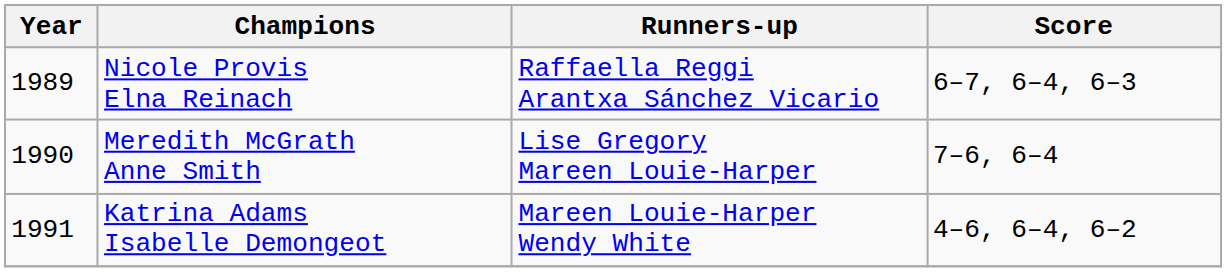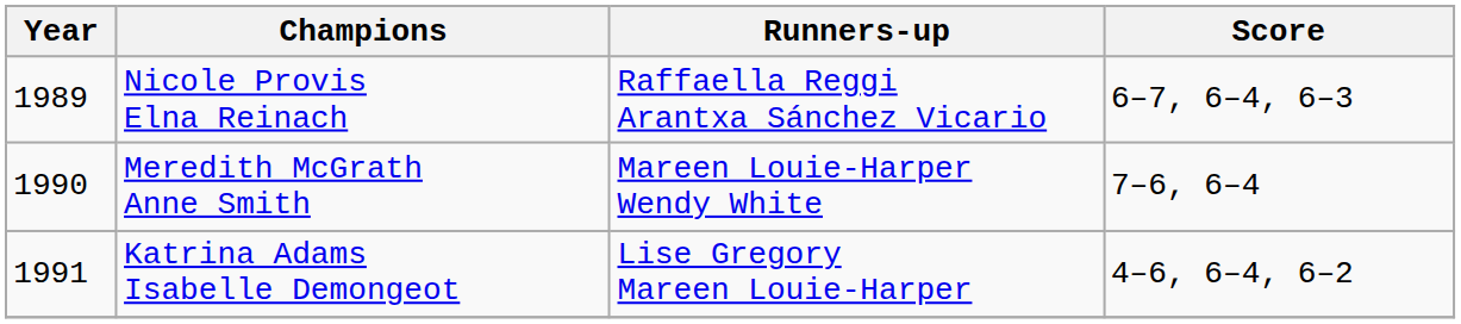Meredith McGrath Anne Smith | Runners-up: Lise Gregory Mareen Louie-Harper -> Mareen Louie-Harper Wendy White
Katrina Adams Isabelle Demongeot | Runners-up: Mareen Louie-Harper Wendy White -> Lise Gregory Mareen Louie-Harper
